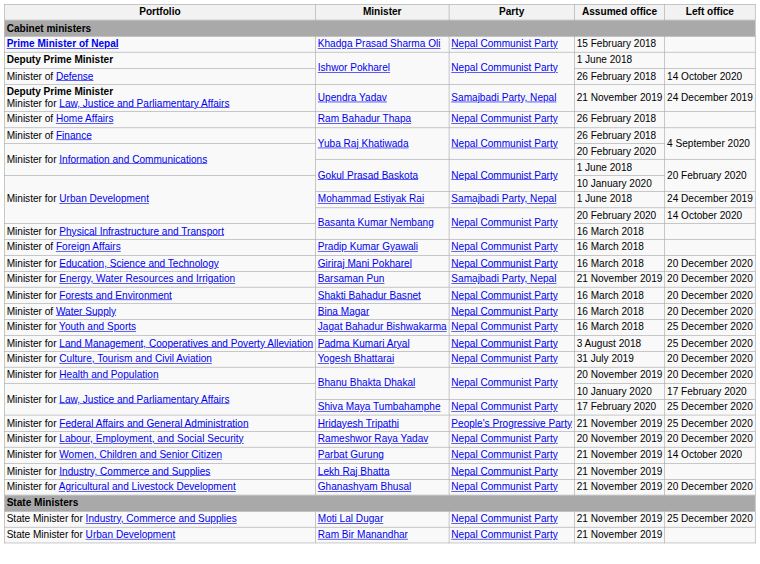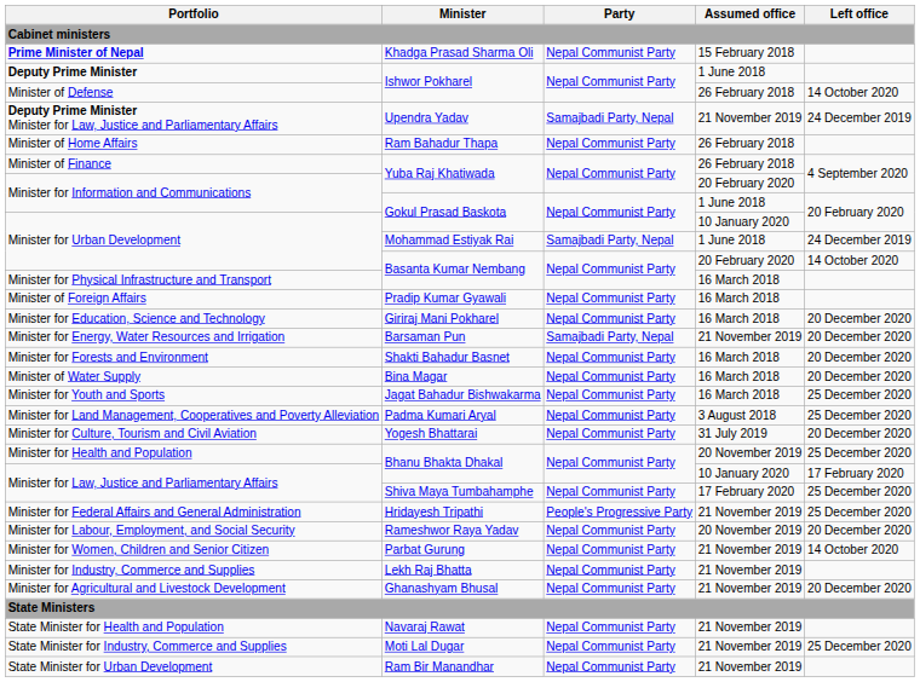Minister for Health and Population | Left office: 20 December 2020 -> 25 December 2020
+ row: State Minister for Health and Population | Navaraj Rawat | Nepal Communist Party | 21 November 2019
